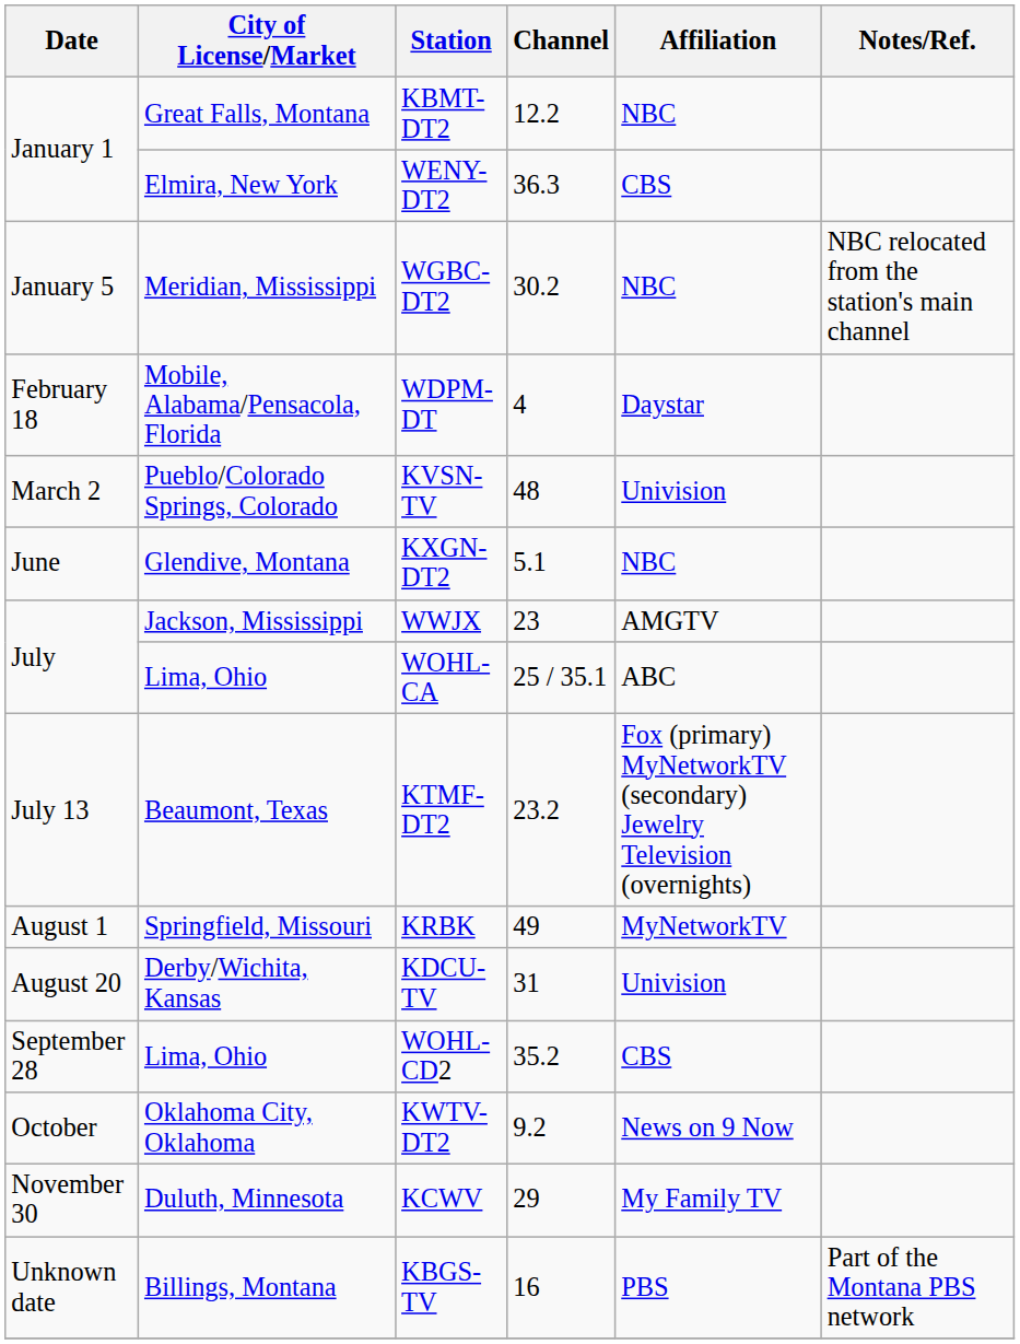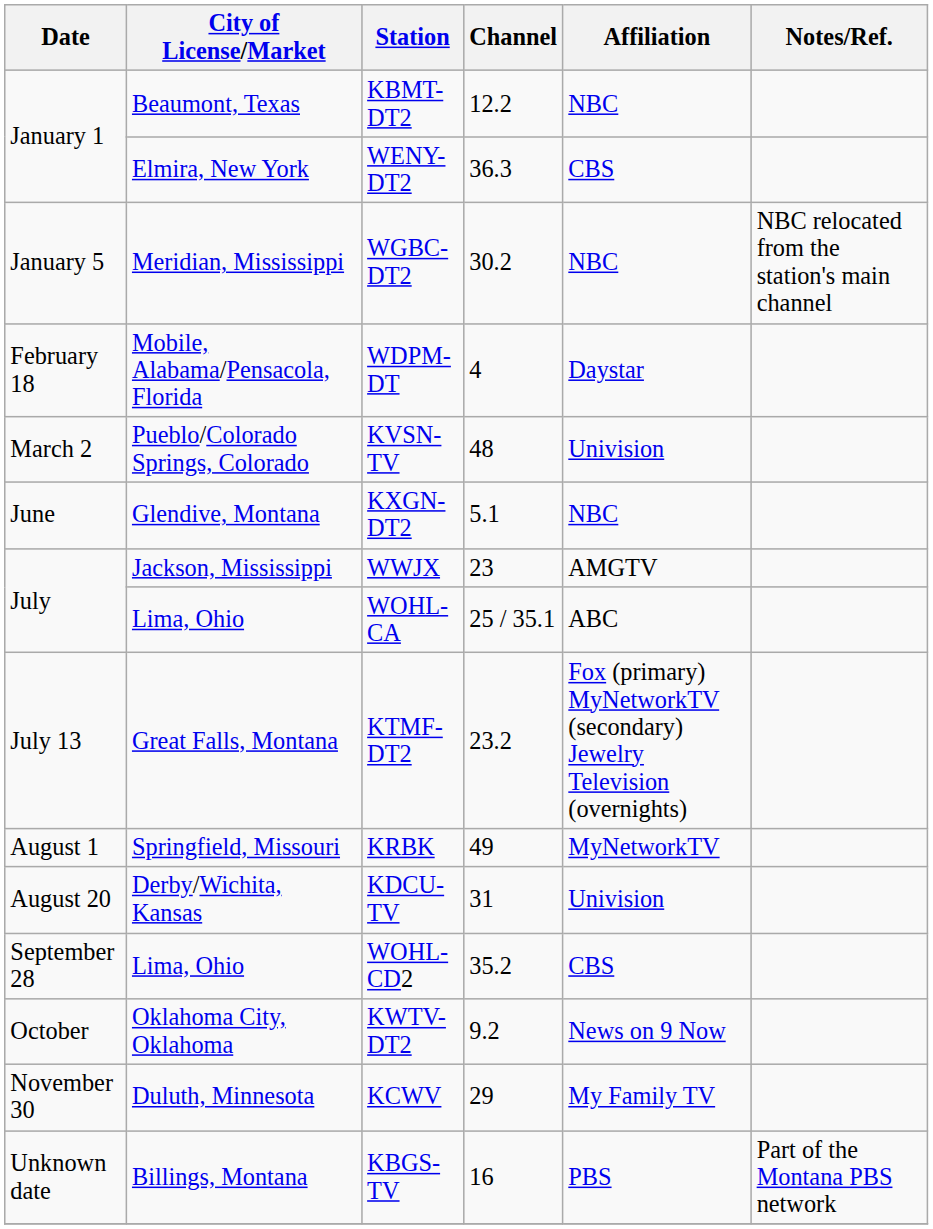KBMT-DT2 | City of License/Market: Great Falls, Montana -> Beaumont, Texas
KTMF-DT2 | City of License/Market: Beaumont, Texas -> Great Falls, Montana
